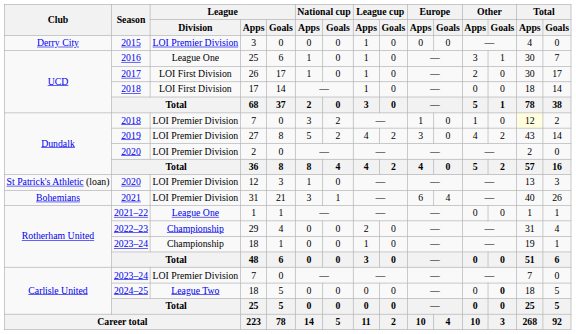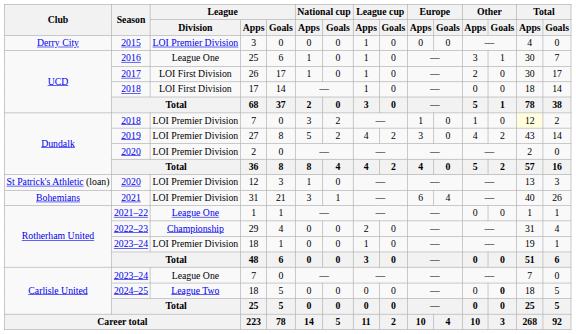2023–24 / 18 | League / Division: Championship -> LOI Premier Division
2023–24 / 7 | League / Division: LOI Premier Division -> League One
